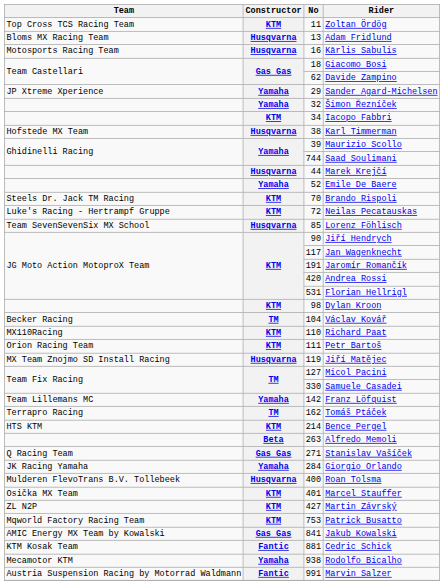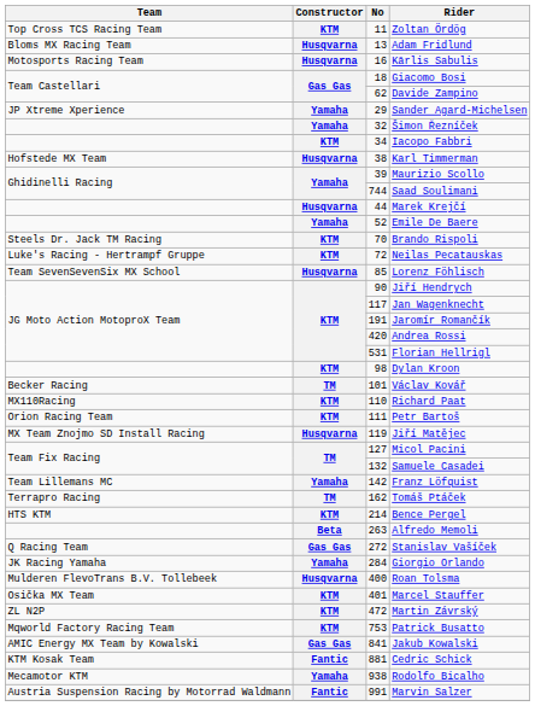Václav Kovář | No: 104 -> 101
Samuele Casadei | No: 330 -> 132
Stanislav Vašíček | No: 271 -> 272
Martin Závrský | No: 427 -> 472
